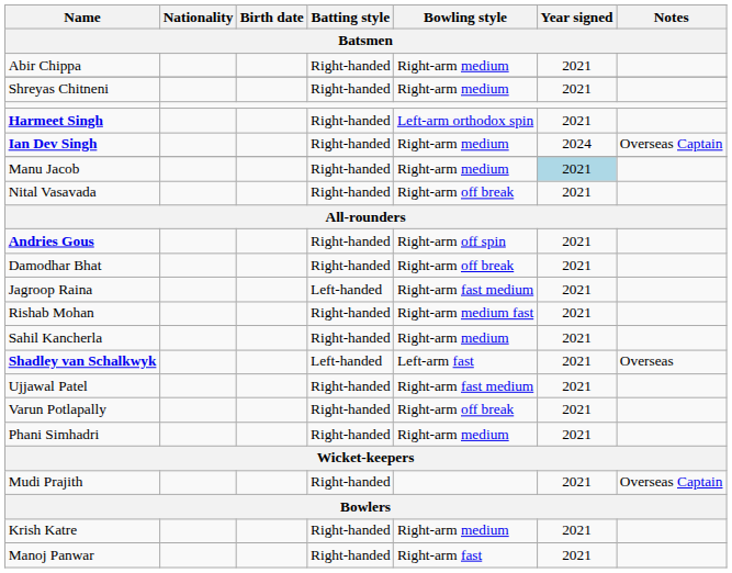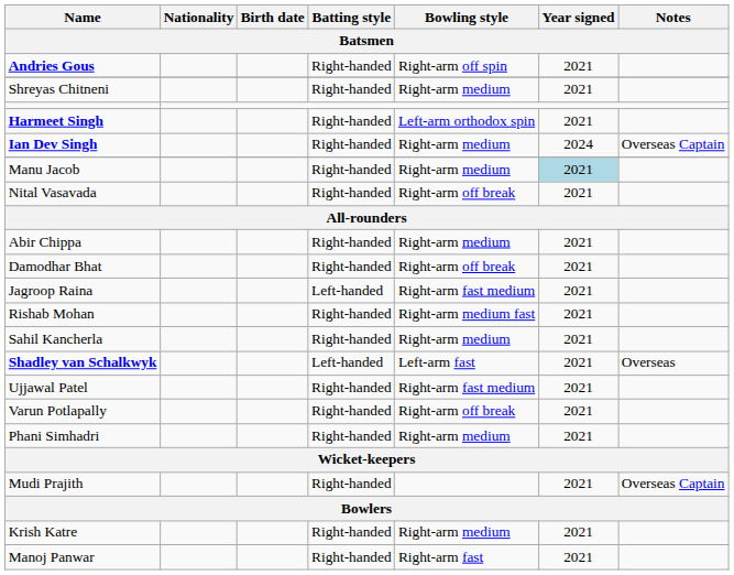rows swapped: Andries Gous <-> Abir Chippa
